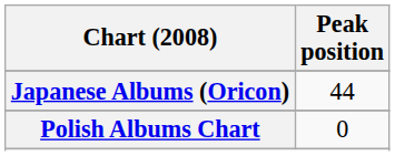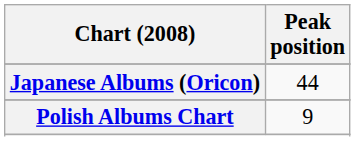Polish Albums Chart | Peak position: 0 -> 9
